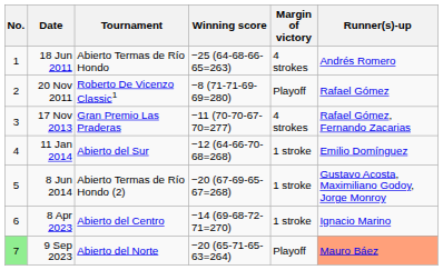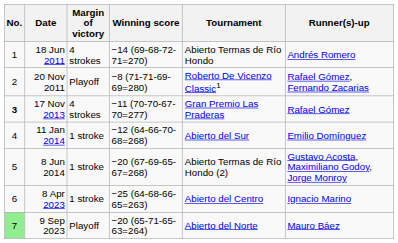columns swapped: Tournament <-> Margin of victory
18 Jun 2011 | Winning score: −25 (64-68-66-65=263) -> −14 (69-68-72-71=270)
20 Nov 2011 | Runner(s)-up: Rafael Gómez -> Rafael Gómez, Fernando Zacarias
17 Nov 2013 | No.: normal -> bold
17 Nov 2013 | Runner(s)-up: Rafael Gómez, Fernando Zacarias -> Rafael Gómez
8 Apr 2023 | Winning score: −14 (69-68-72-71=270) -> −25 (64-68-66-65=263)
9 Sep 2023 | Runner(s)-up: lightsalmon background -> no background
